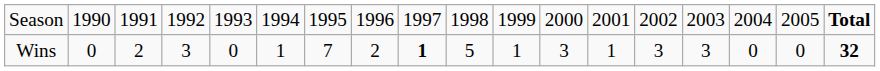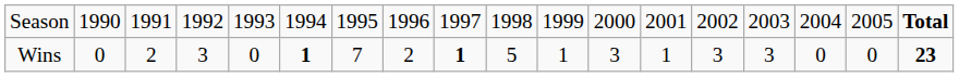Wins | column 6: normal -> bold
Wins | column 18: 32 -> 23
